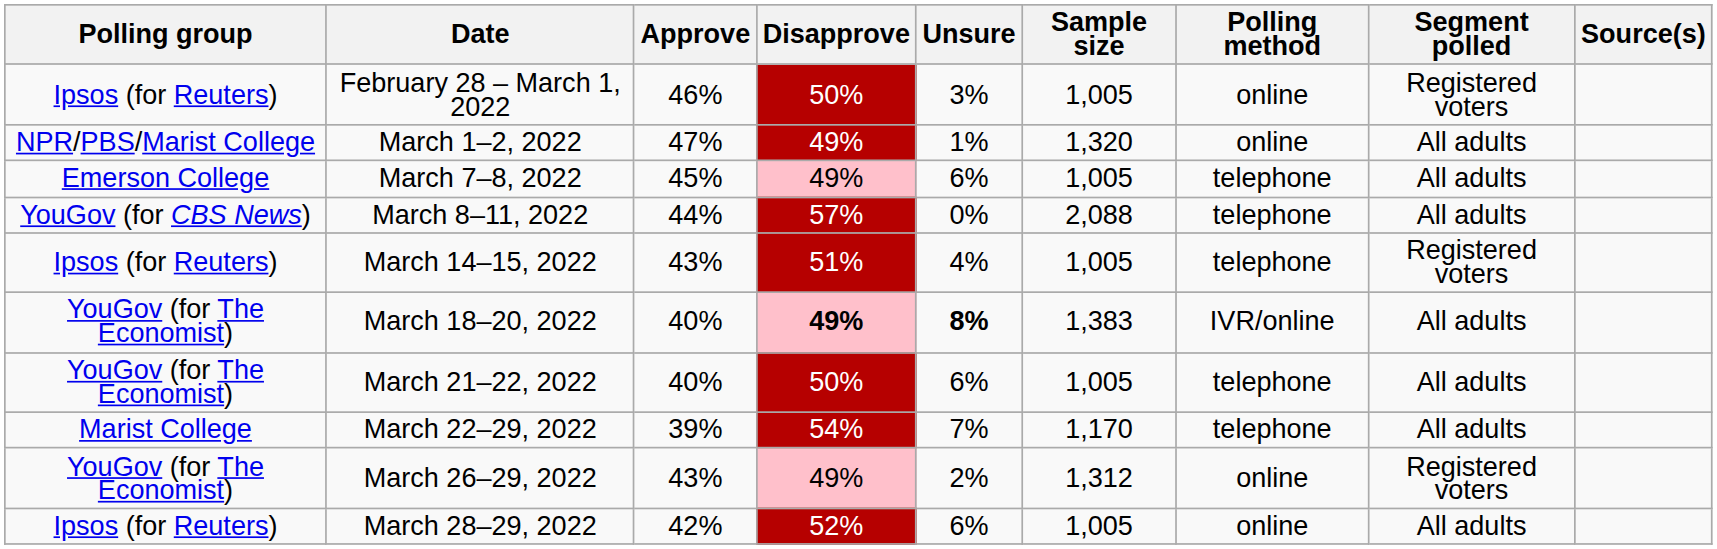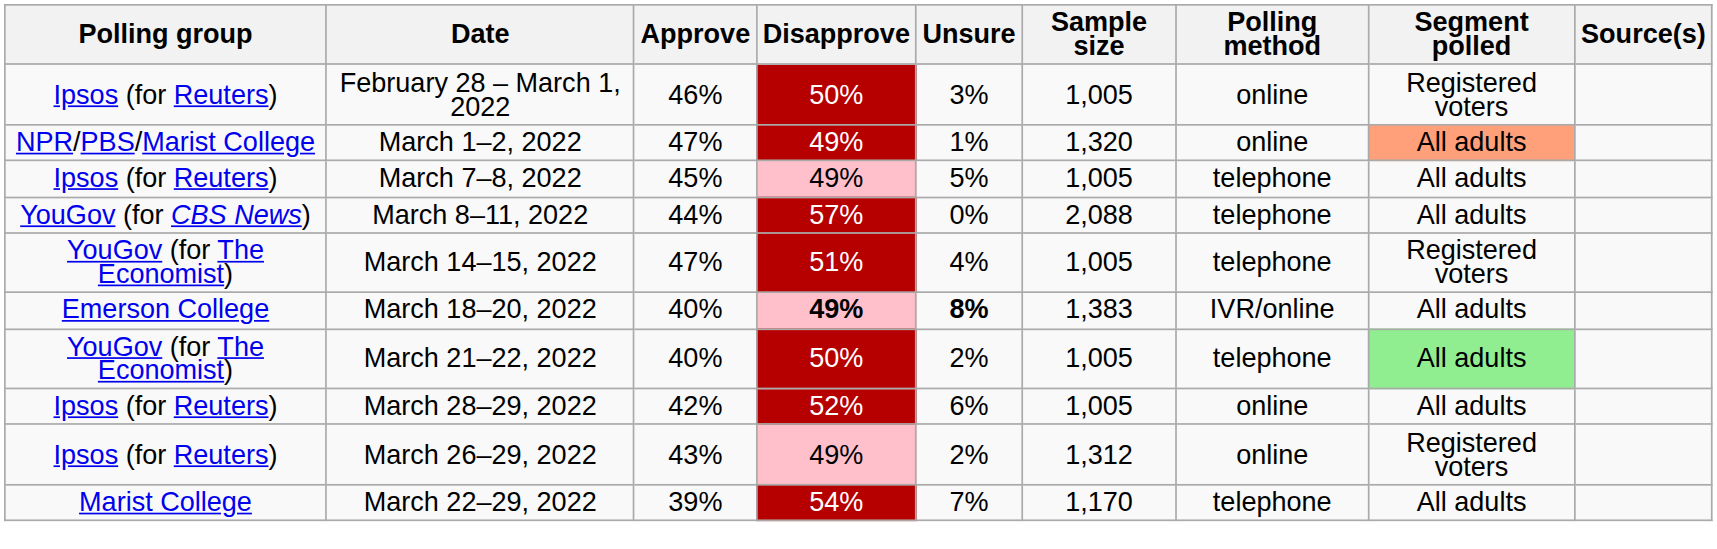March 1–2, 2022 | Segment polled: no background -> lightsalmon background
March 7–8, 2022 | Polling group: Emerson College -> Ipsos (for Reuters)
March 7–8, 2022 | Unsure: 6% -> 5%
March 14–15, 2022 | Polling group: Ipsos (for Reuters) -> YouGov (for The Economist)
March 14–15, 2022 | Approve: 43% -> 47%
March 18–20, 2022 | Polling group: YouGov (for The Economist) -> Emerson College
March 21–22, 2022 | Unsure: 6% -> 2%
March 21–22, 2022 | Segment polled: no background -> lightgreen background
rows swapped: March 22–29, 2022 <-> March 28–29, 2022
March 26–29, 2022 | Polling group: YouGov (for The Economist) -> Ipsos (for Reuters)
